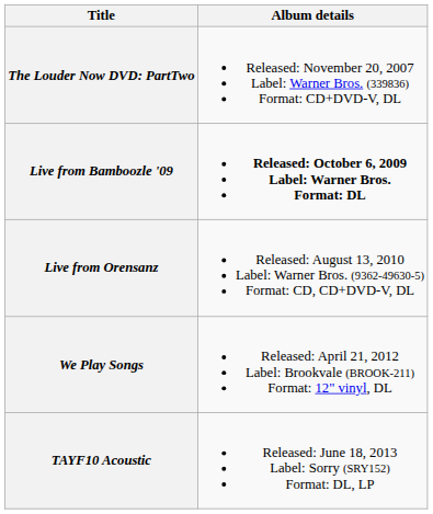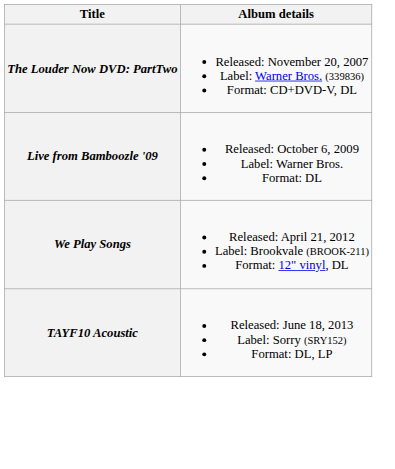Live from Bamboozle '09 | Album details: bold -> normal
- row: Live from Orensanz | Released: August 13, 2010 Label: Warner Bros. (9362-49630-5) Format: CD, CD+DVD-V, DL
